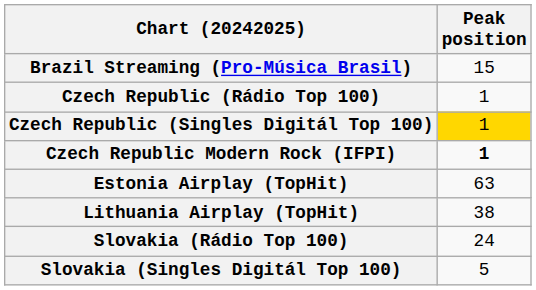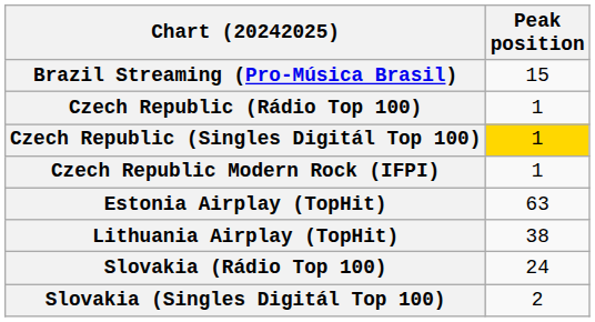Czech Republic Modern Rock (IFPI) | Peak position: bold -> normal
Slovakia (Singles Digitál Top 100) | Peak position: 5 -> 2
